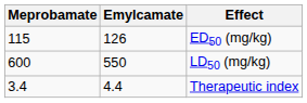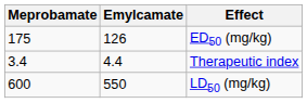ED50 (mg/kg) | Meprobamate: 115 -> 175
rows swapped: LD50 (mg/kg) <-> Therapeutic index
